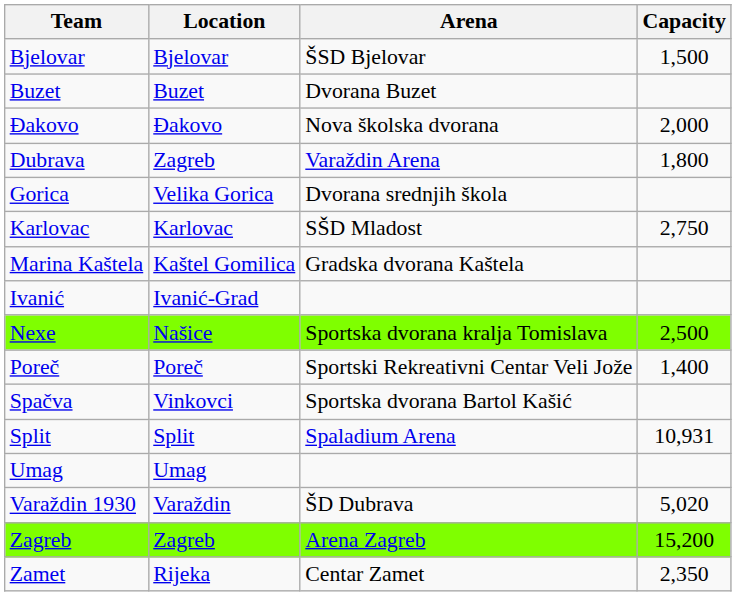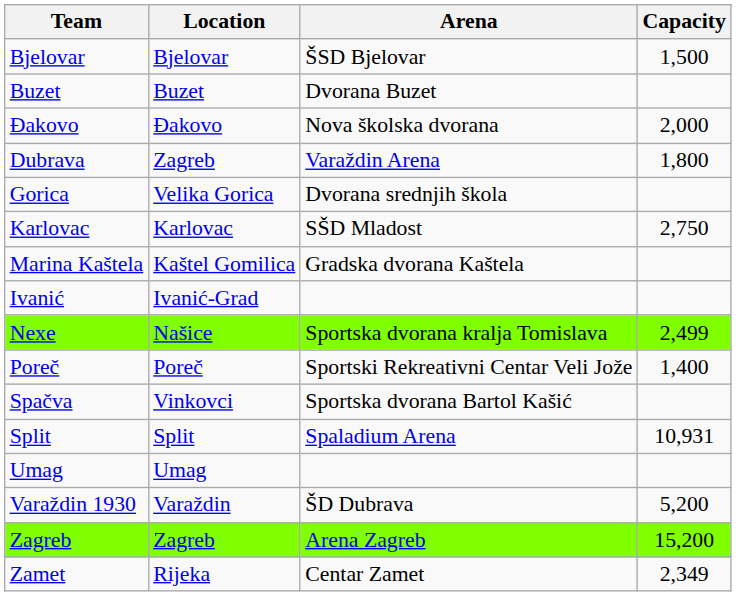Nexe | Capacity: 2,500 -> 2,499
Varaždin 1930 | Capacity: 5,020 -> 5,200
Zamet | Capacity: 2,350 -> 2,349
